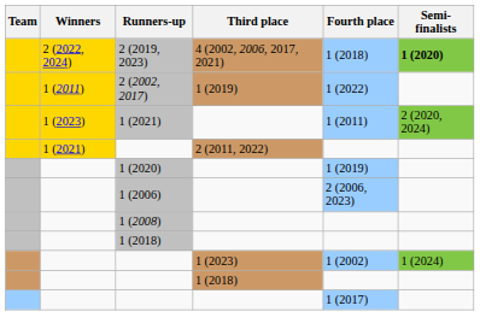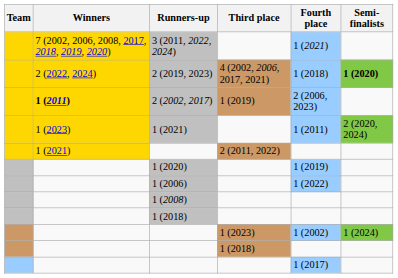+ row: 7 (2002, 2006, 2008, 2017, 2018, 2019, 2020) | 3 (2011, 2022, 2024) | 1 (2021)
2 (2002, 2017) | Winners: normal -> bold
2 (2002, 2017) | Fourth place: 1 (2022) -> 2 (2006, 2023)
1 (2006) | Fourth place: 2 (2006, 2023) -> 1 (2022)
